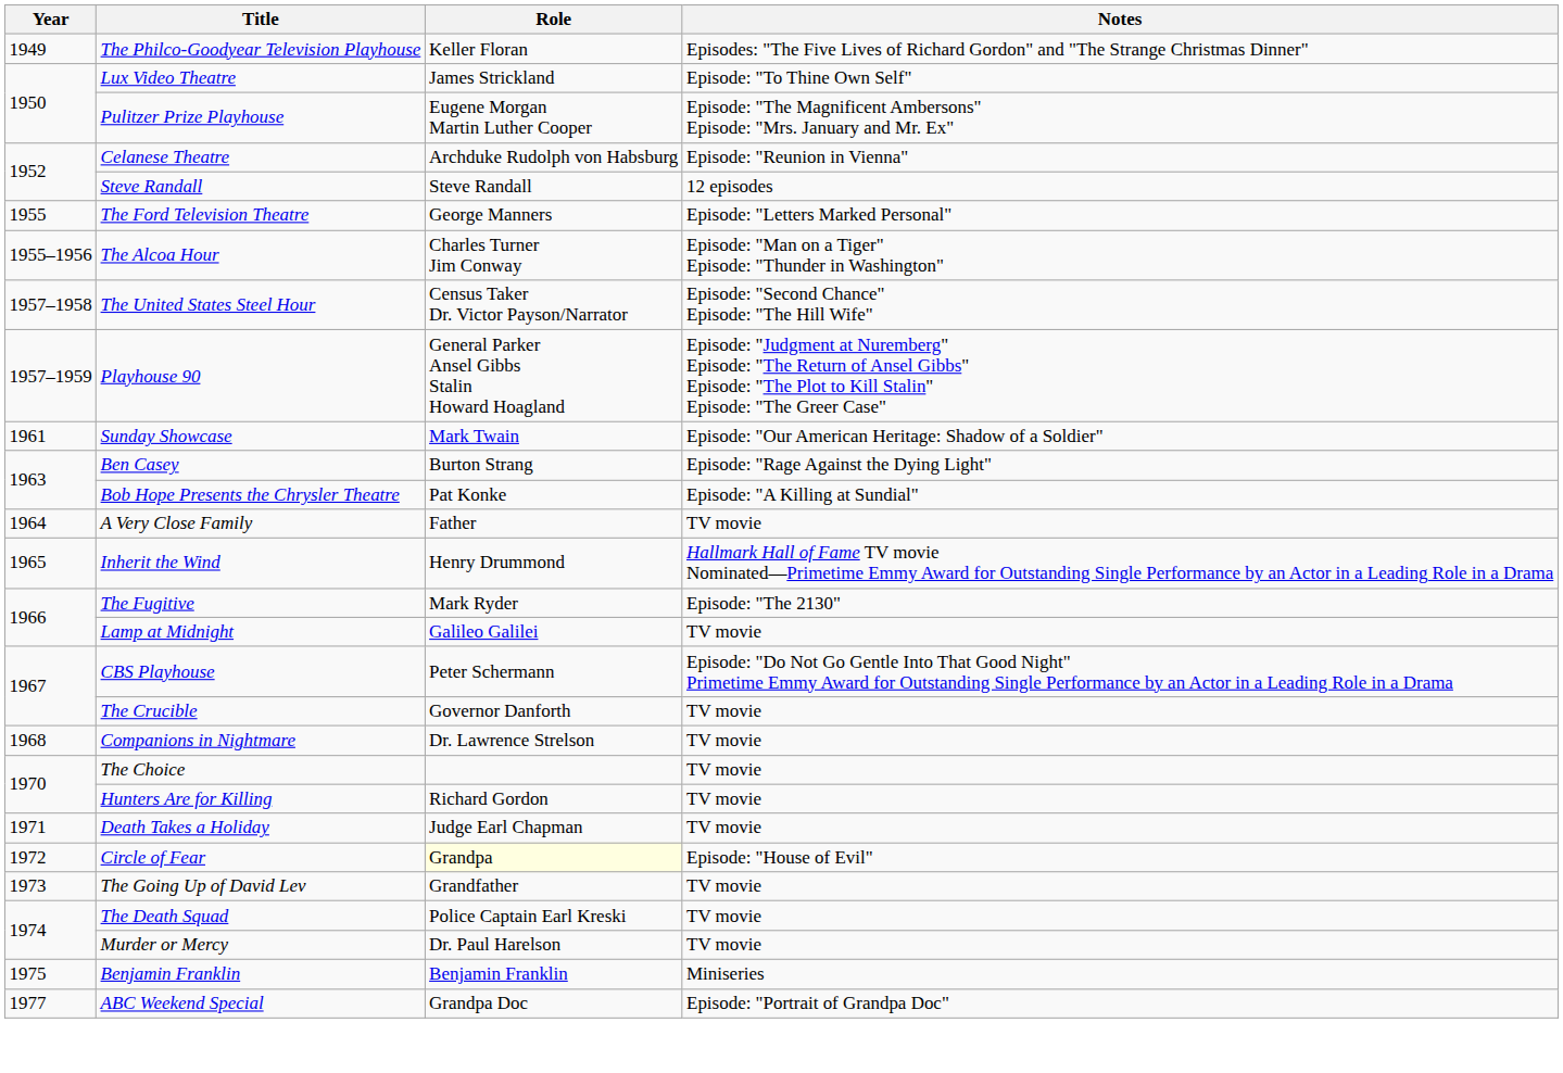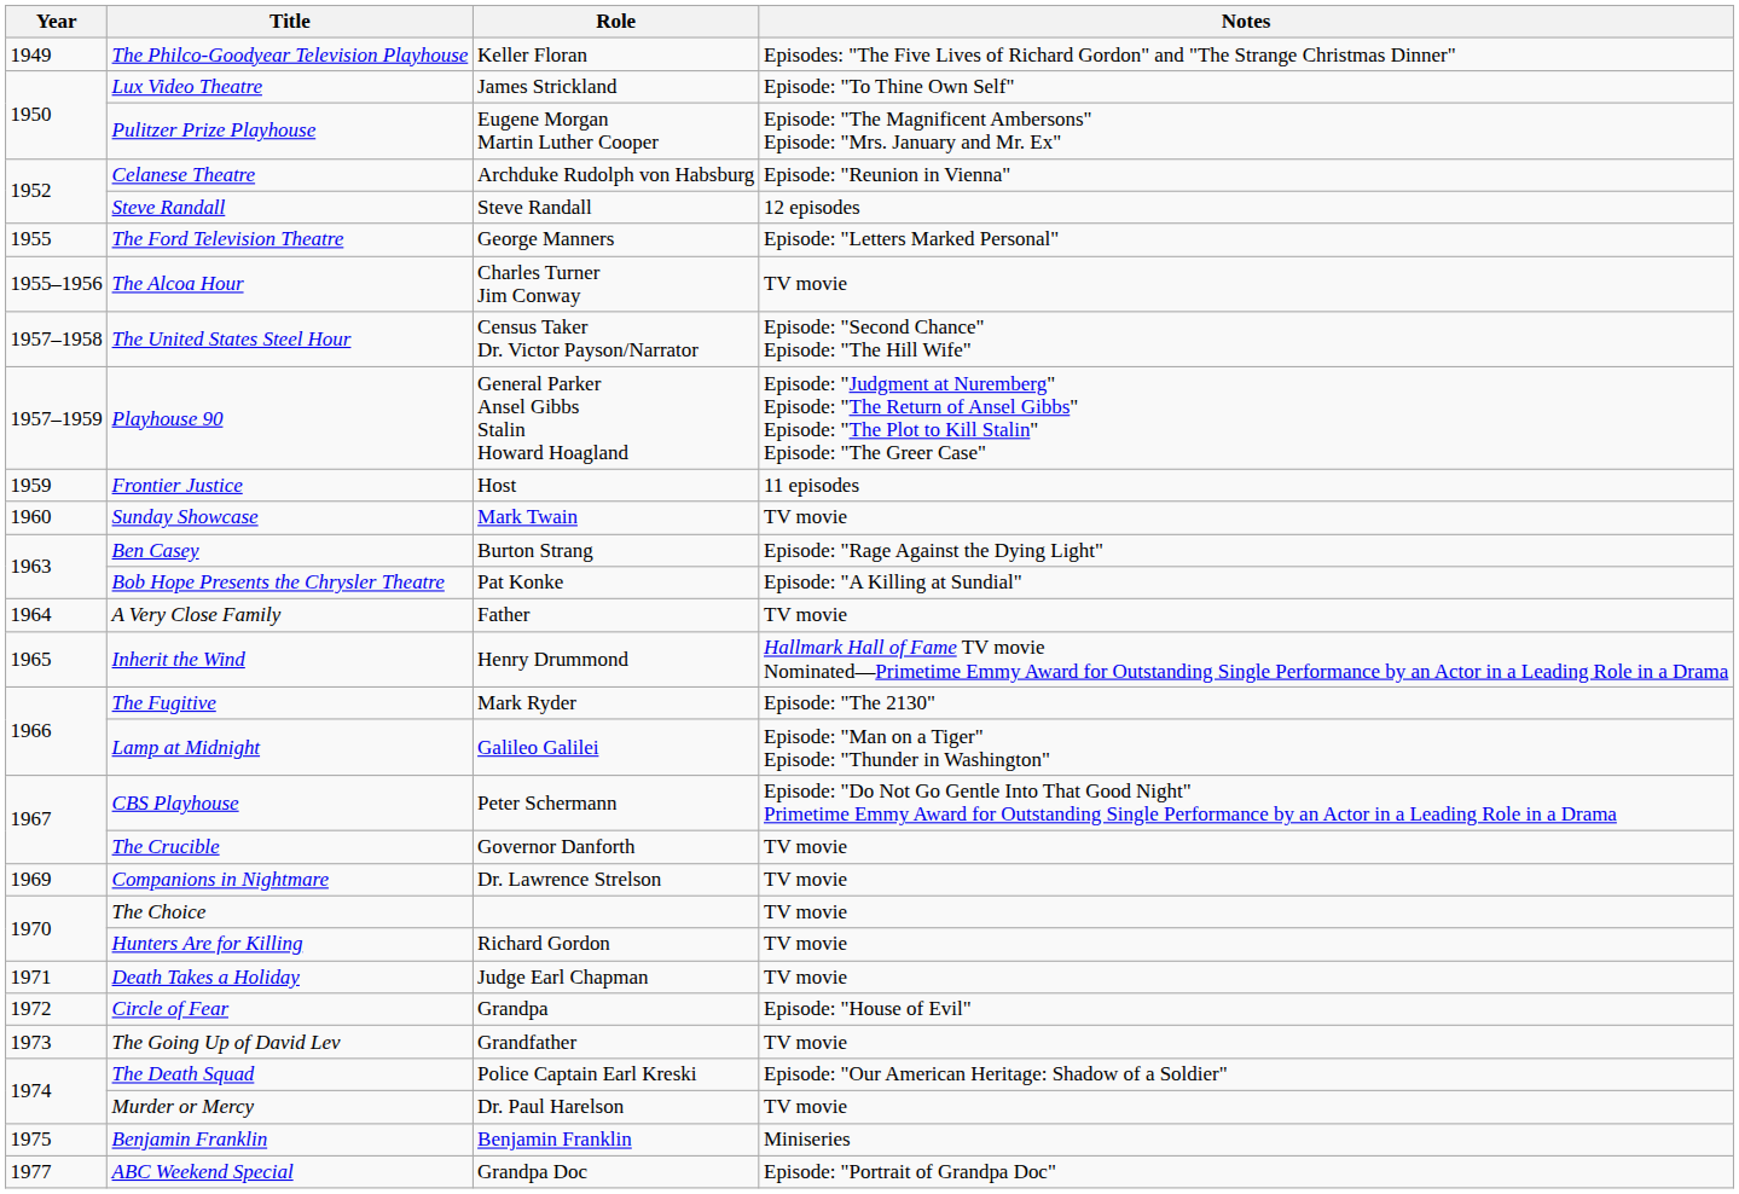The Alcoa Hour | Notes: Episode: "Man on a Tiger" Episode: "Thunder in Washington" -> TV movie
+ row: 1959 | Frontier Justice | Host | 11 episodes
Sunday Showcase | Year: 1961 -> 1960
Sunday Showcase | Notes: Episode: "Our American Heritage: Shadow of a Soldier" -> TV movie
Lamp at Midnight | Notes: TV movie -> Episode: "Man on a Tiger" Episode: "Thunder in Washington"
Companions in Nightmare | Year: 1968 -> 1969
Circle of Fear | Role: lightyellow background -> no background
The Death Squad | Notes: TV movie -> Episode: "Our American Heritage: Shadow of a Soldier"
